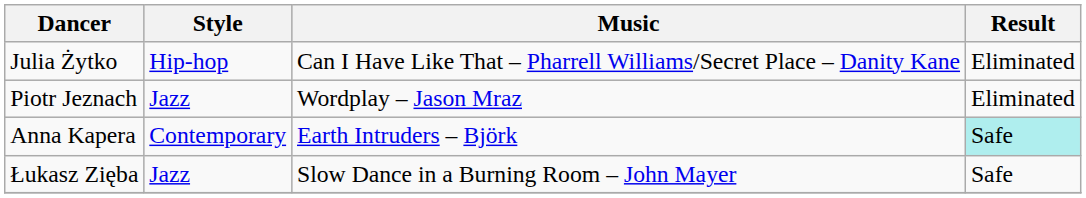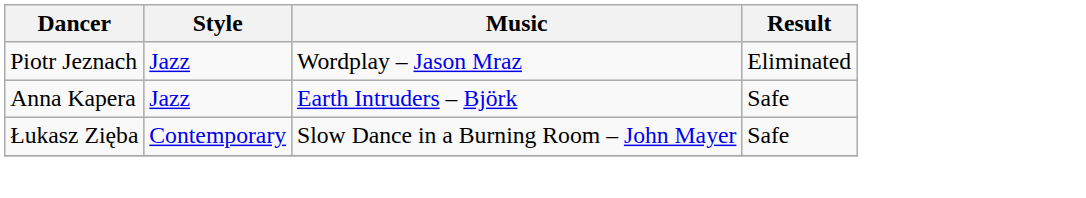- row: Julia Żytko | Hip-hop | Can I Have Like That – Pharrell Williams/Secret Place – Danity Kane | Eliminated
Anna Kapera | Style: Contemporary -> Jazz
Anna Kapera | Result: paleturquoise background -> no background
Łukasz Zięba | Style: Jazz -> Contemporary
